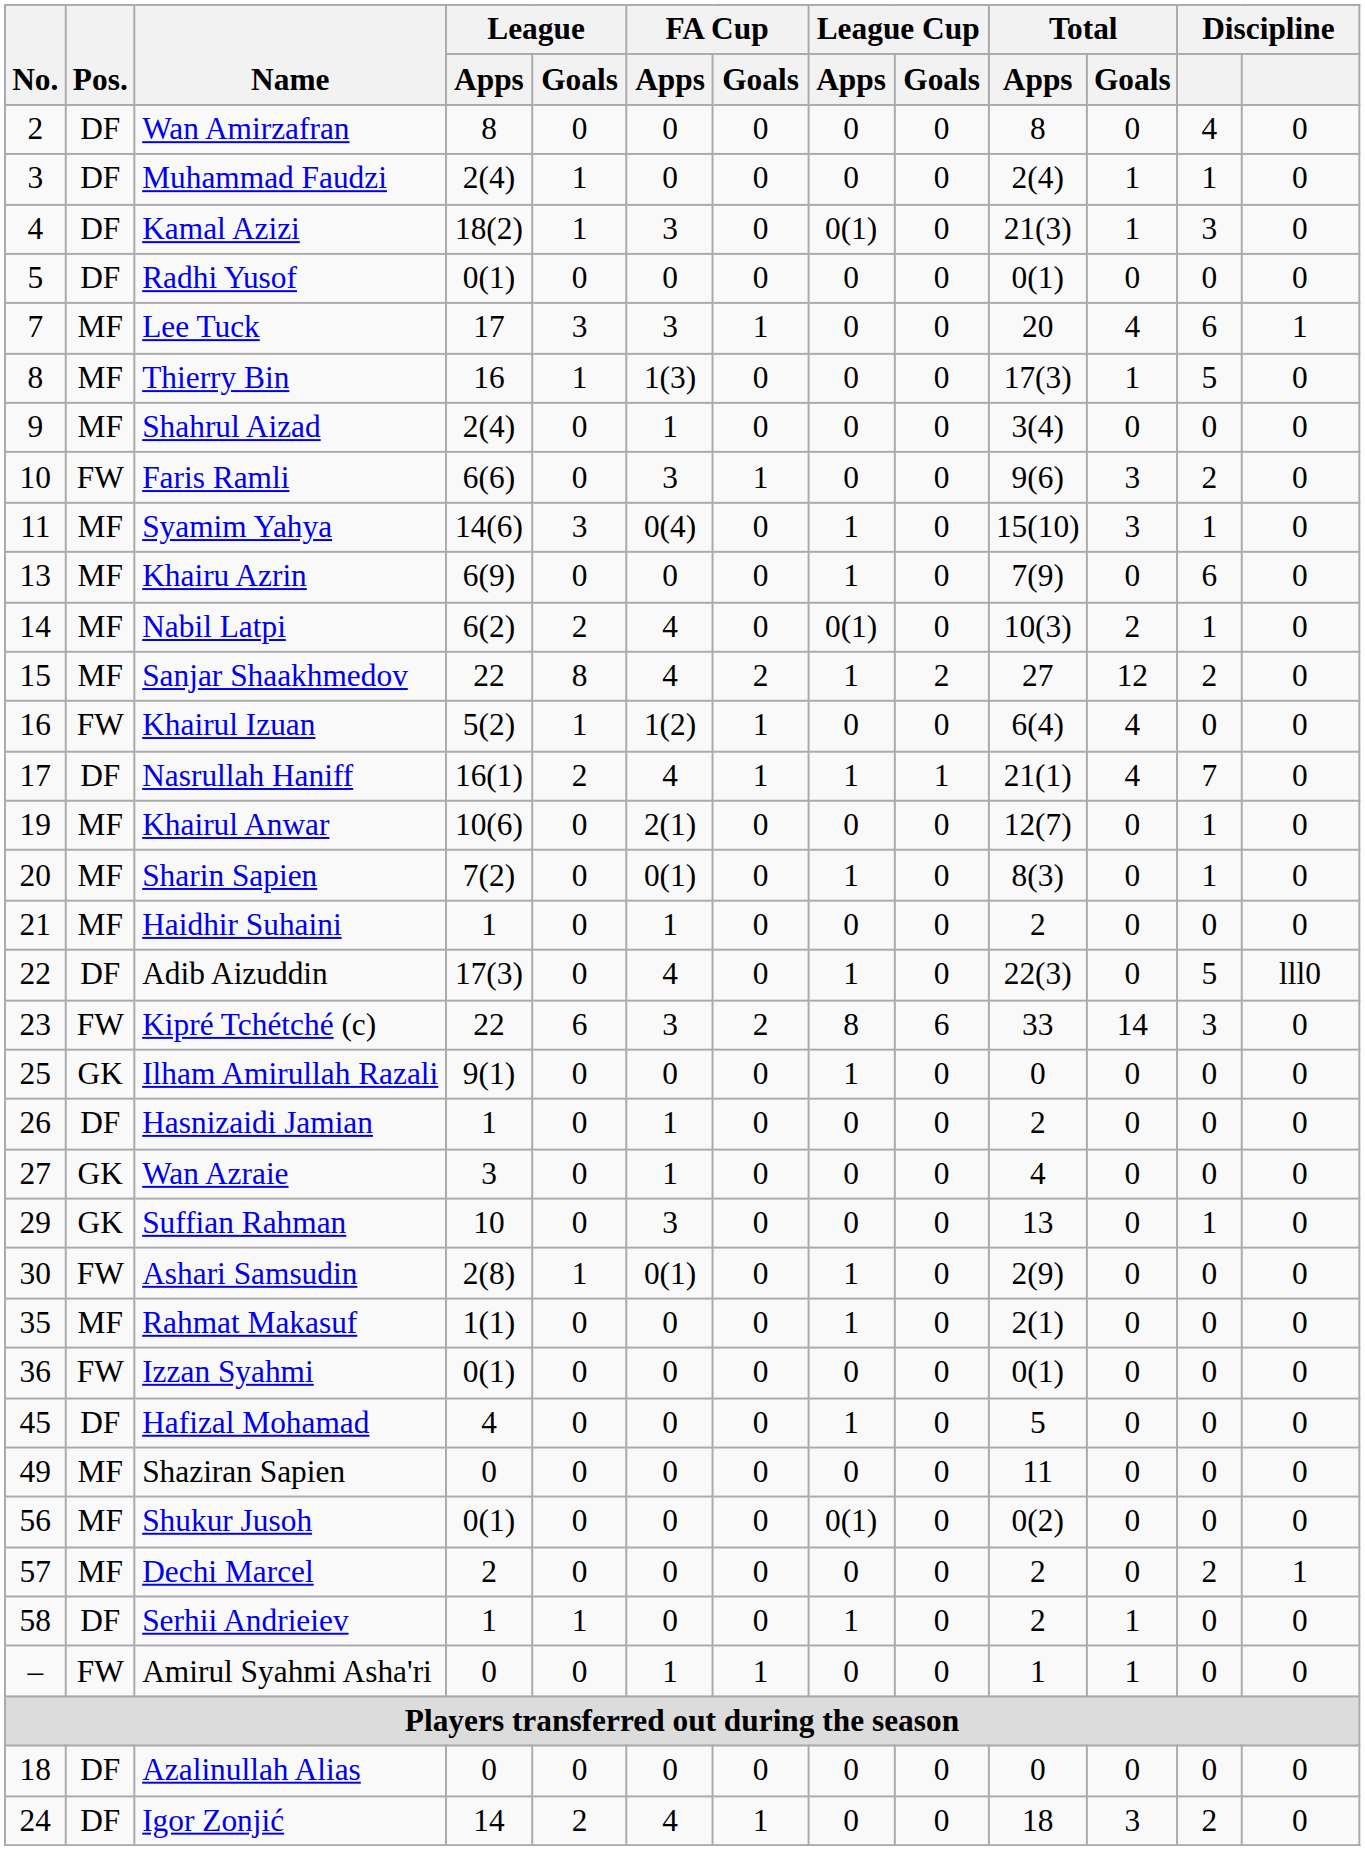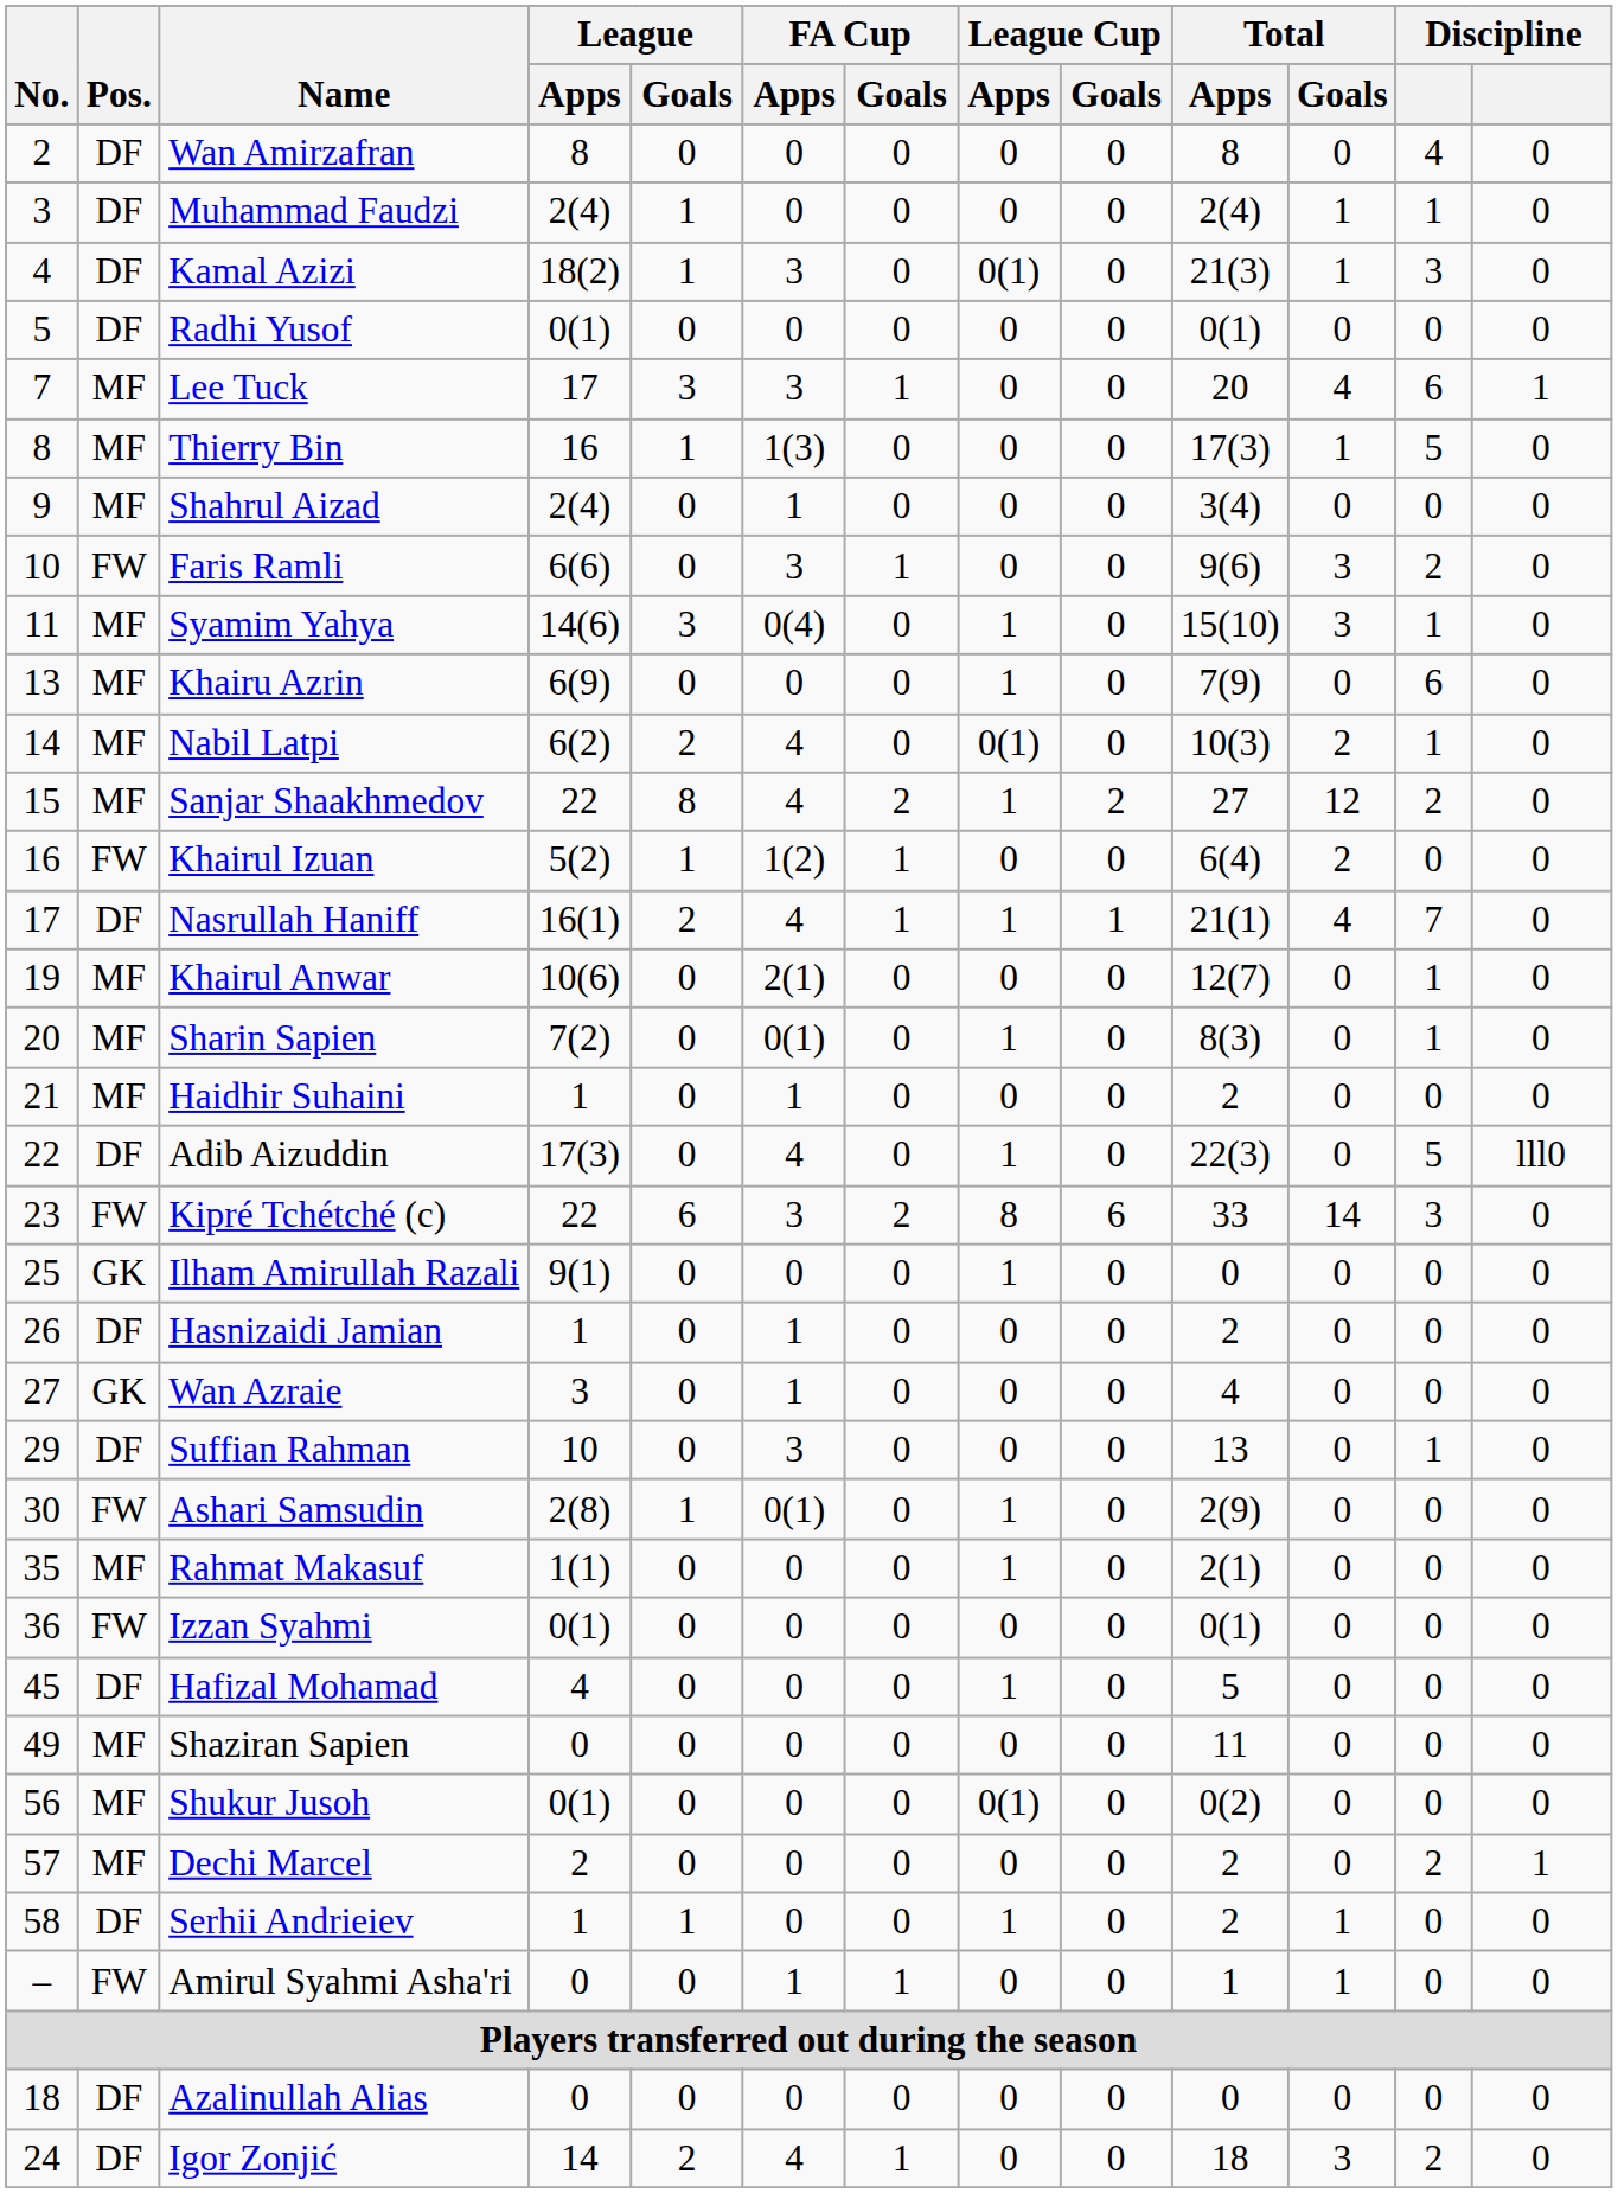Khairul Izuan | Total / Goals: 4 -> 2
Suffian Rahman | Pos.: GK -> DF
